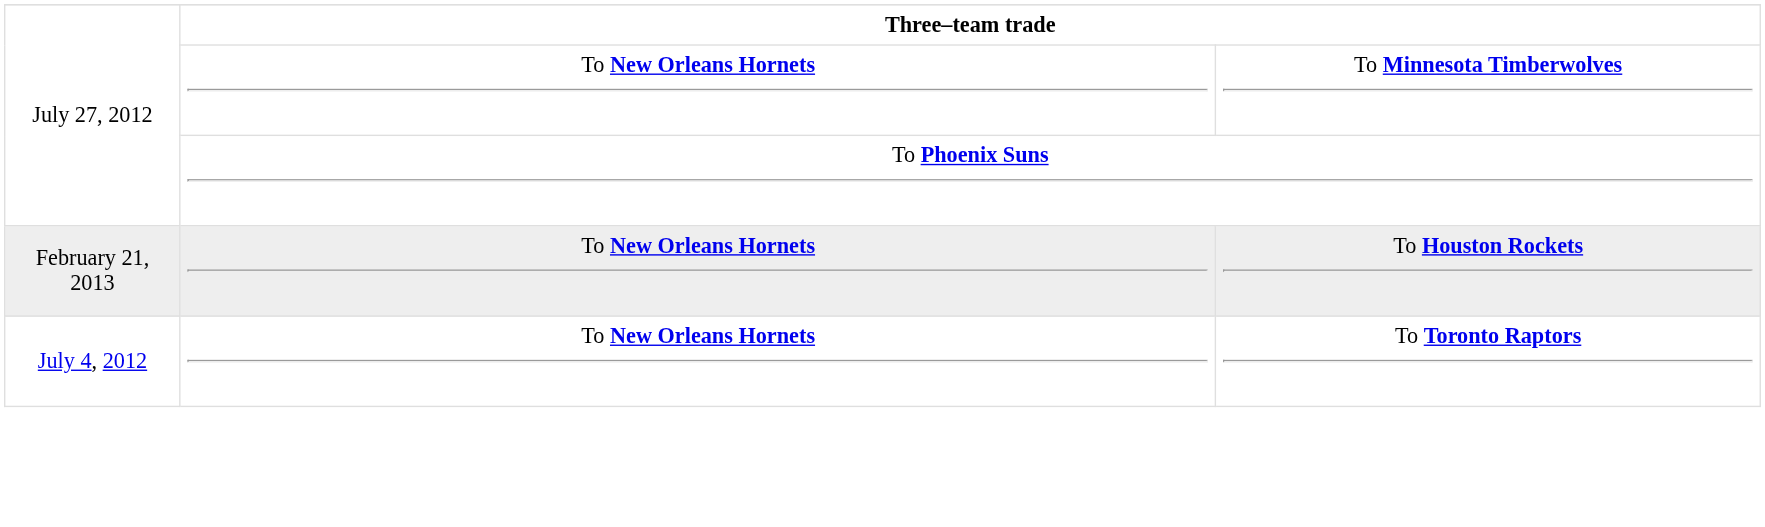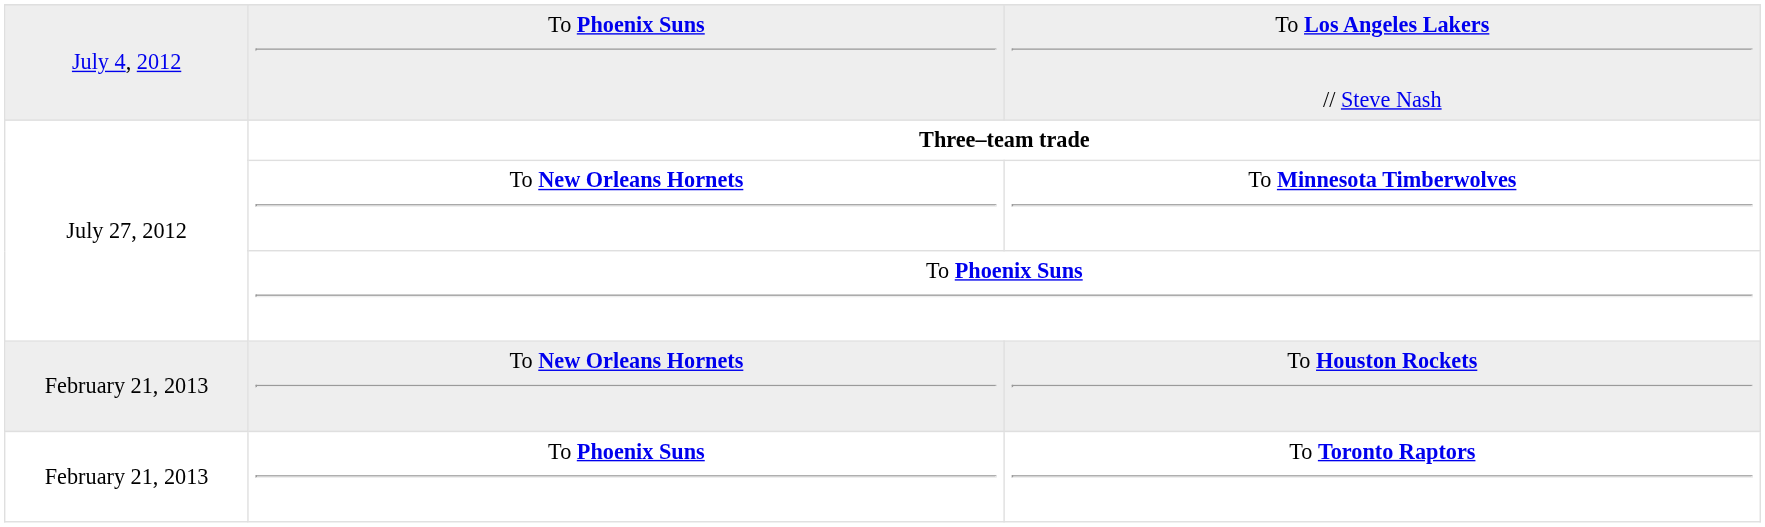+ row: July 4, 2012 | To Phoenix Suns | To Los Angeles Lakers // Steve Nash
To Toronto Raptors | column 1: July 4, 2012 -> February 21, 2013
To Toronto Raptors | column 2: To New Orleans Hornets -> To Phoenix Suns
